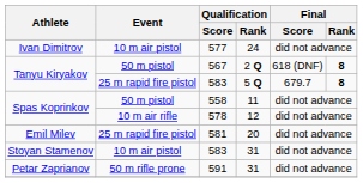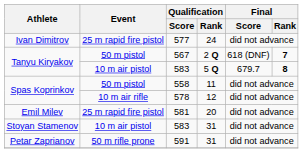577 | Event: 10 m air pistol -> 25 m rapid fire pistol
567 | Final / Rank: 8 -> 7
583 / 5 Q | Event: 25 m rapid fire pistol -> 10 m air pistol
